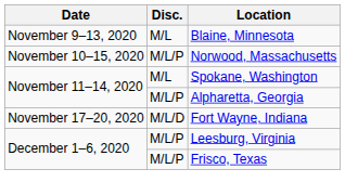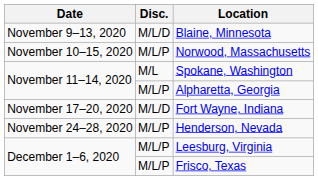Blaine, Minnesota | Disc.: M/L -> M/L/D
+ row: November 24–28, 2020 | M/L/P | Henderson, Nevada
